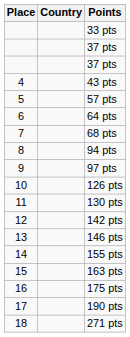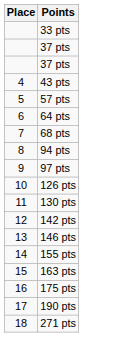- column: Country
